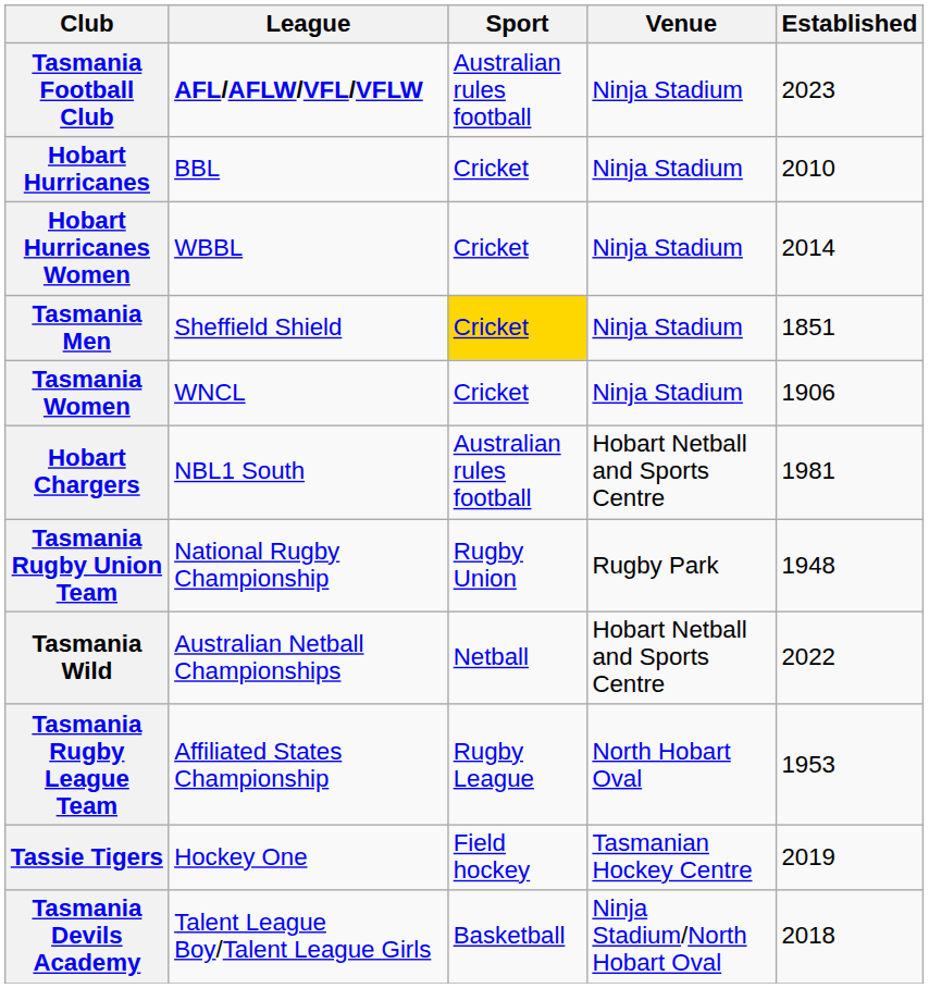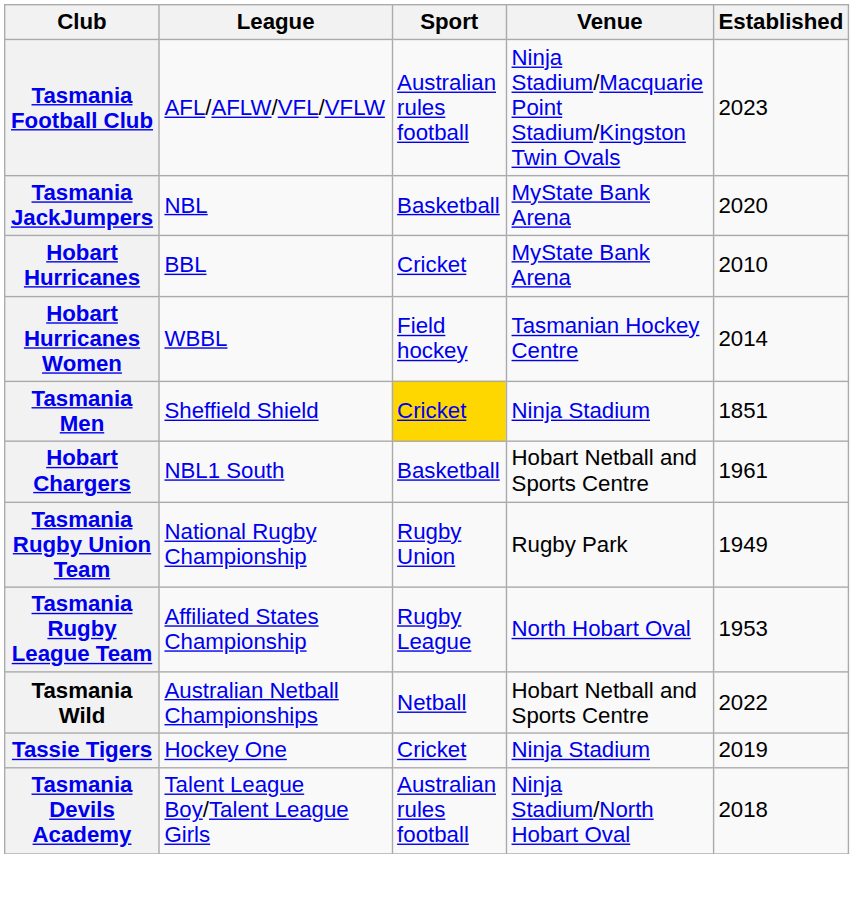Tasmania Football Club | League: bold -> normal
Tasmania Football Club | Venue: Ninja Stadium -> Ninja Stadium/Macquarie Point Stadium/Kingston Twin Ovals
+ row: Tasmania JackJumpers | NBL | Basketball | MyState Bank Arena | 2020
Hobart Hurricanes | Venue: Ninja Stadium -> MyState Bank Arena
Hobart Hurricanes Women | Sport: Cricket -> Field hockey
Hobart Hurricanes Women | Venue: Ninja Stadium -> Tasmanian Hockey Centre
- row: Tasmania Women | WNCL | Cricket | Ninja Stadium | 1906
Hobart Chargers | Sport: Australian rules football -> Basketball
Hobart Chargers | Established: 1981 -> 1961
Tasmania Rugby Union Team | Established: 1948 -> 1949
rows swapped: Tasmania Rugby League Team <-> Tasmania Wild
Tassie Tigers | Sport: Field hockey -> Cricket
Tassie Tigers | Venue: Tasmanian Hockey Centre -> Ninja Stadium
Tasmania Devils Academy | Sport: Basketball -> Australian rules football
